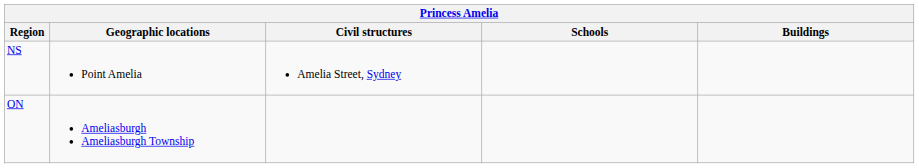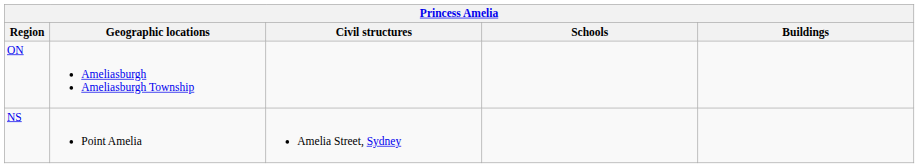rows swapped: ON <-> NS
